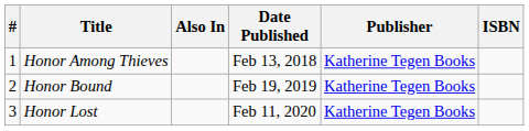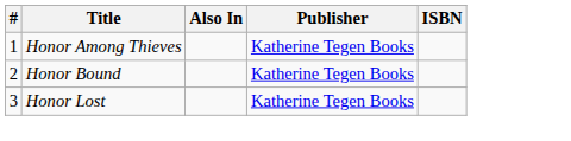- column: Date Published | Feb 13, 2018 | Feb 19, 2019 | Feb 11, 2020
